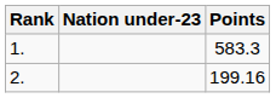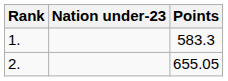2. | Points: 199.16 -> 655.05
